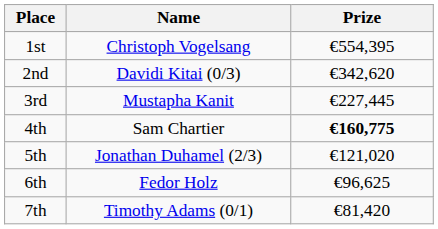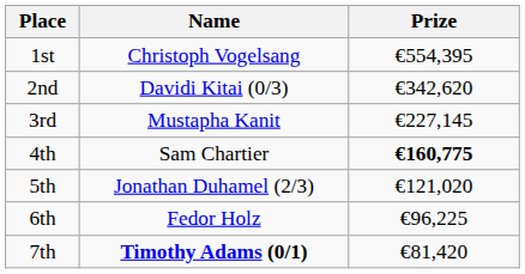3rd | Prize: €227,445 -> €227,145
6th | Prize: €96,625 -> €96,225
7th | Name: normal -> bold
